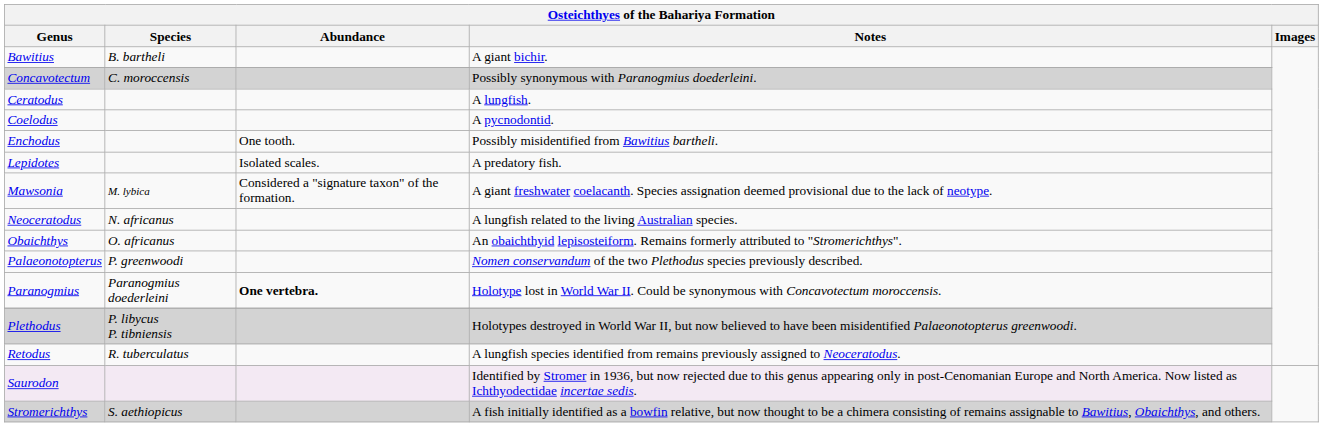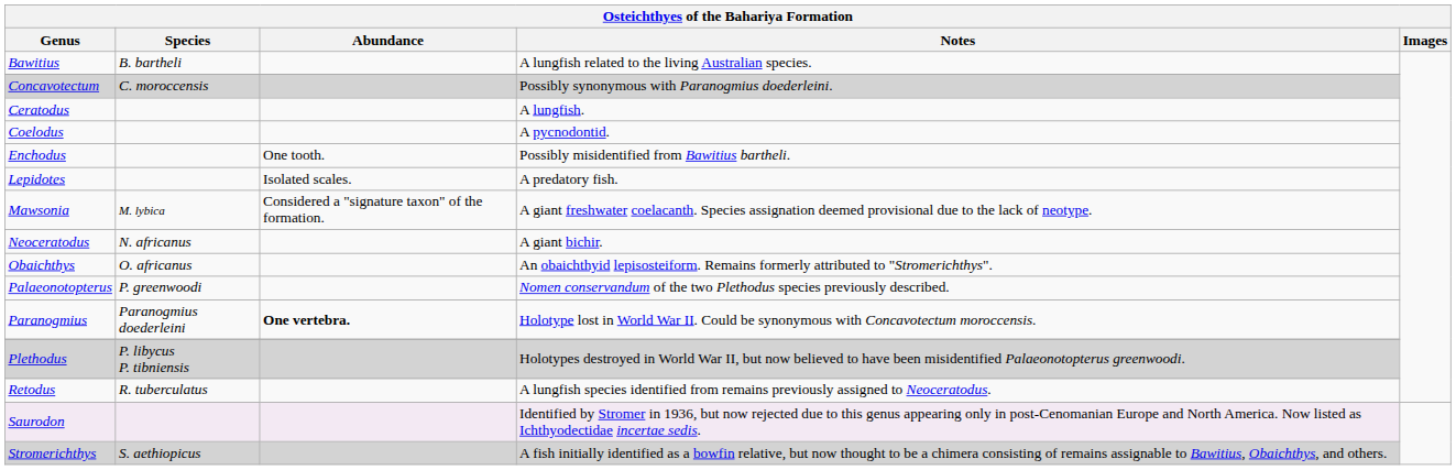Bawitius | Notes: A giant bichir. -> A lungfish related to the living Australian species.
Neoceratodus | Notes: A lungfish related to the living Australian species. -> A giant bichir.
